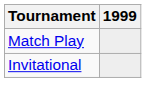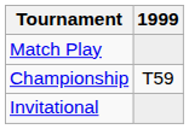+ row: Championship | T59
